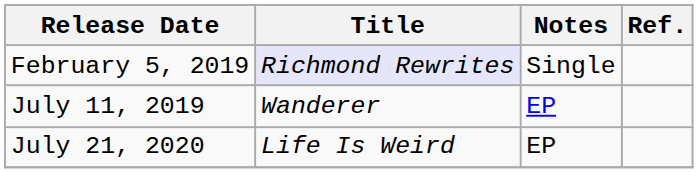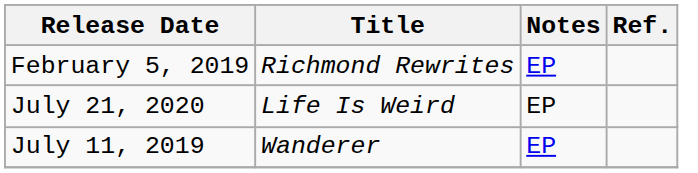February 5, 2019 | Title: lavender background -> no background
February 5, 2019 | Notes: Single -> EP
rows swapped: July 11, 2019 <-> July 21, 2020
